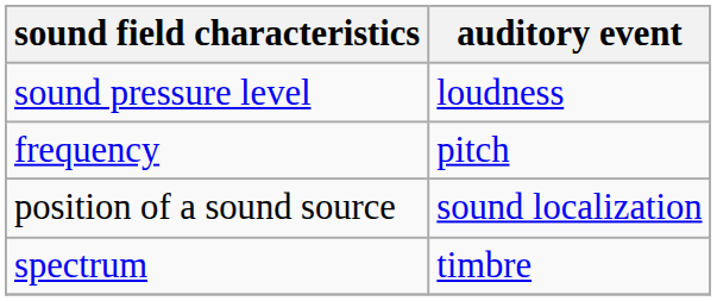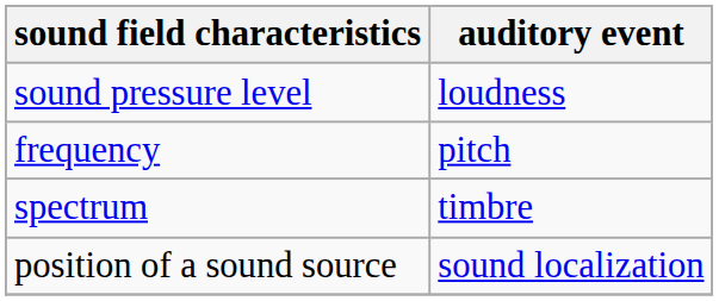rows swapped: spectrum <-> position of a sound source
